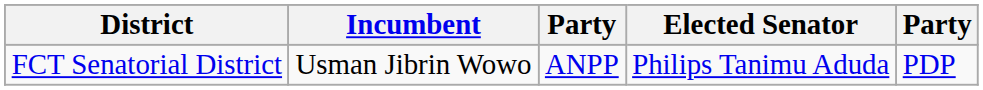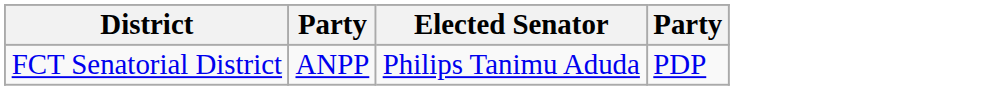- column: Incumbent | Usman Jibrin Wowo
